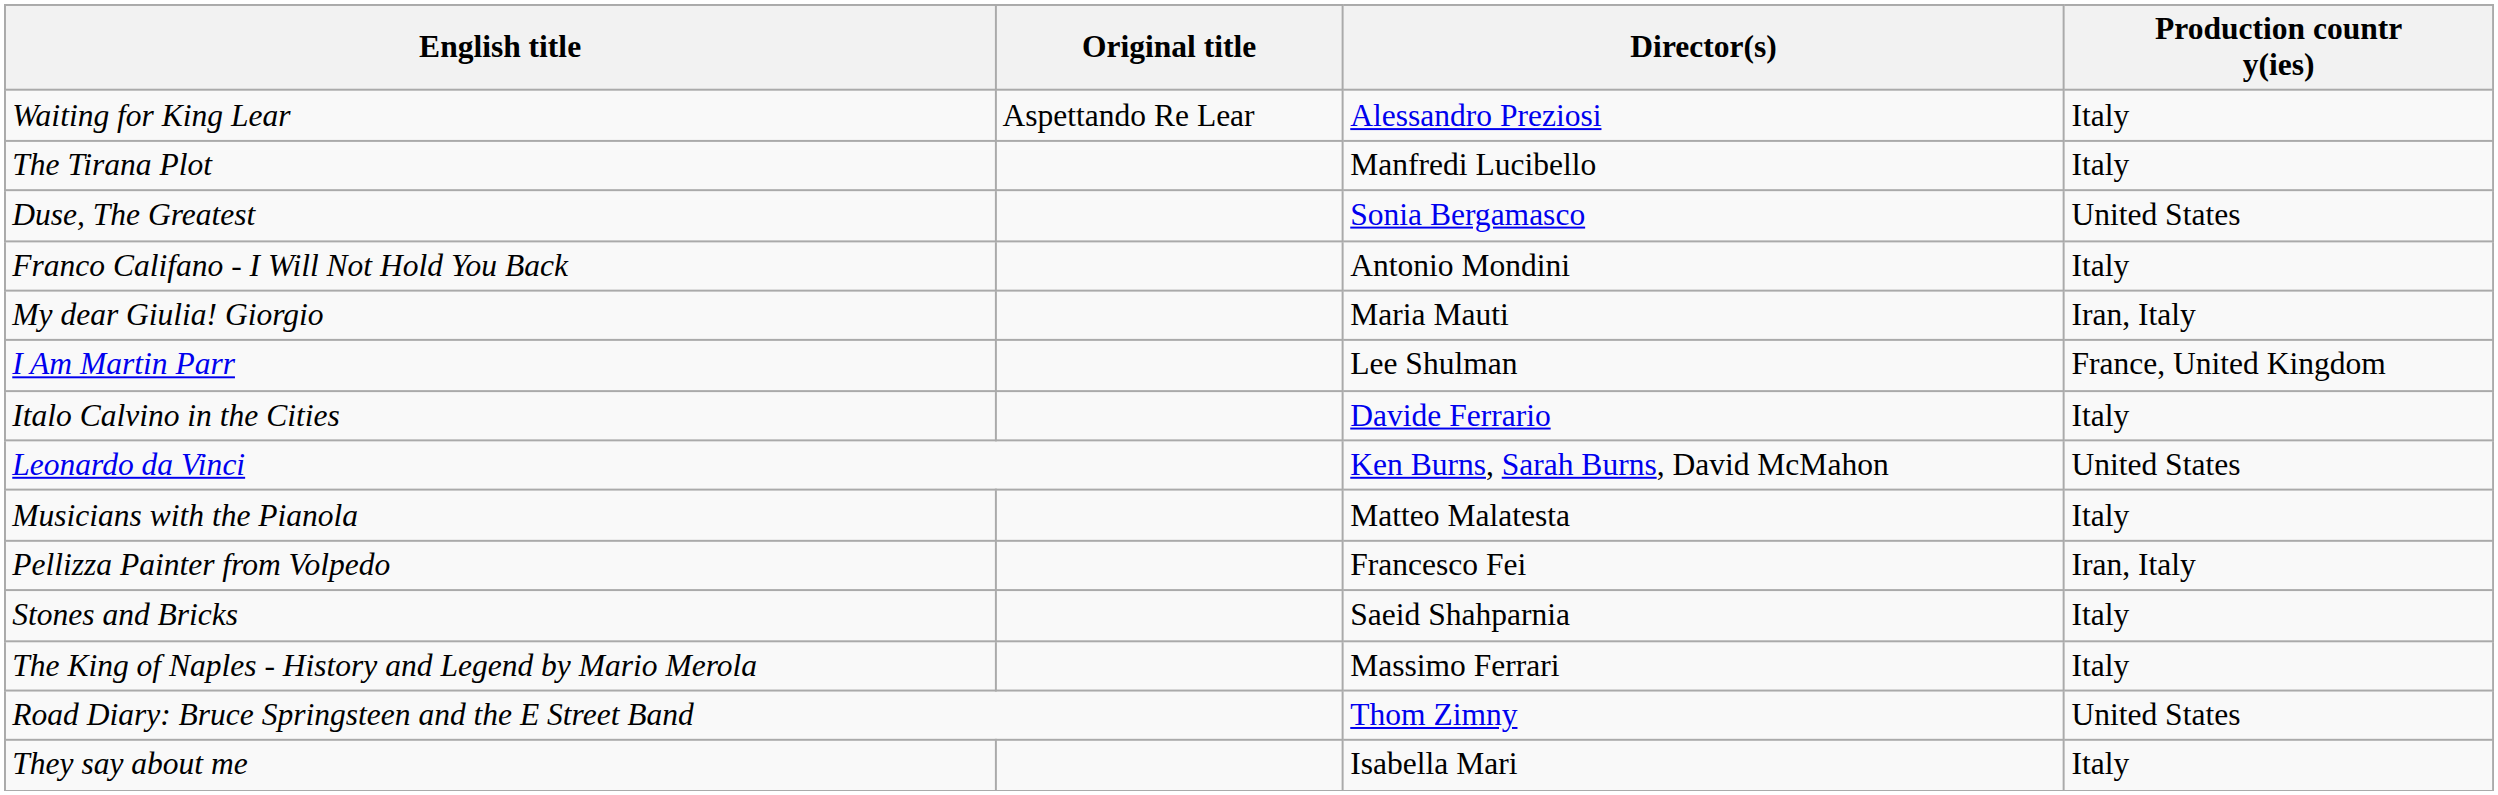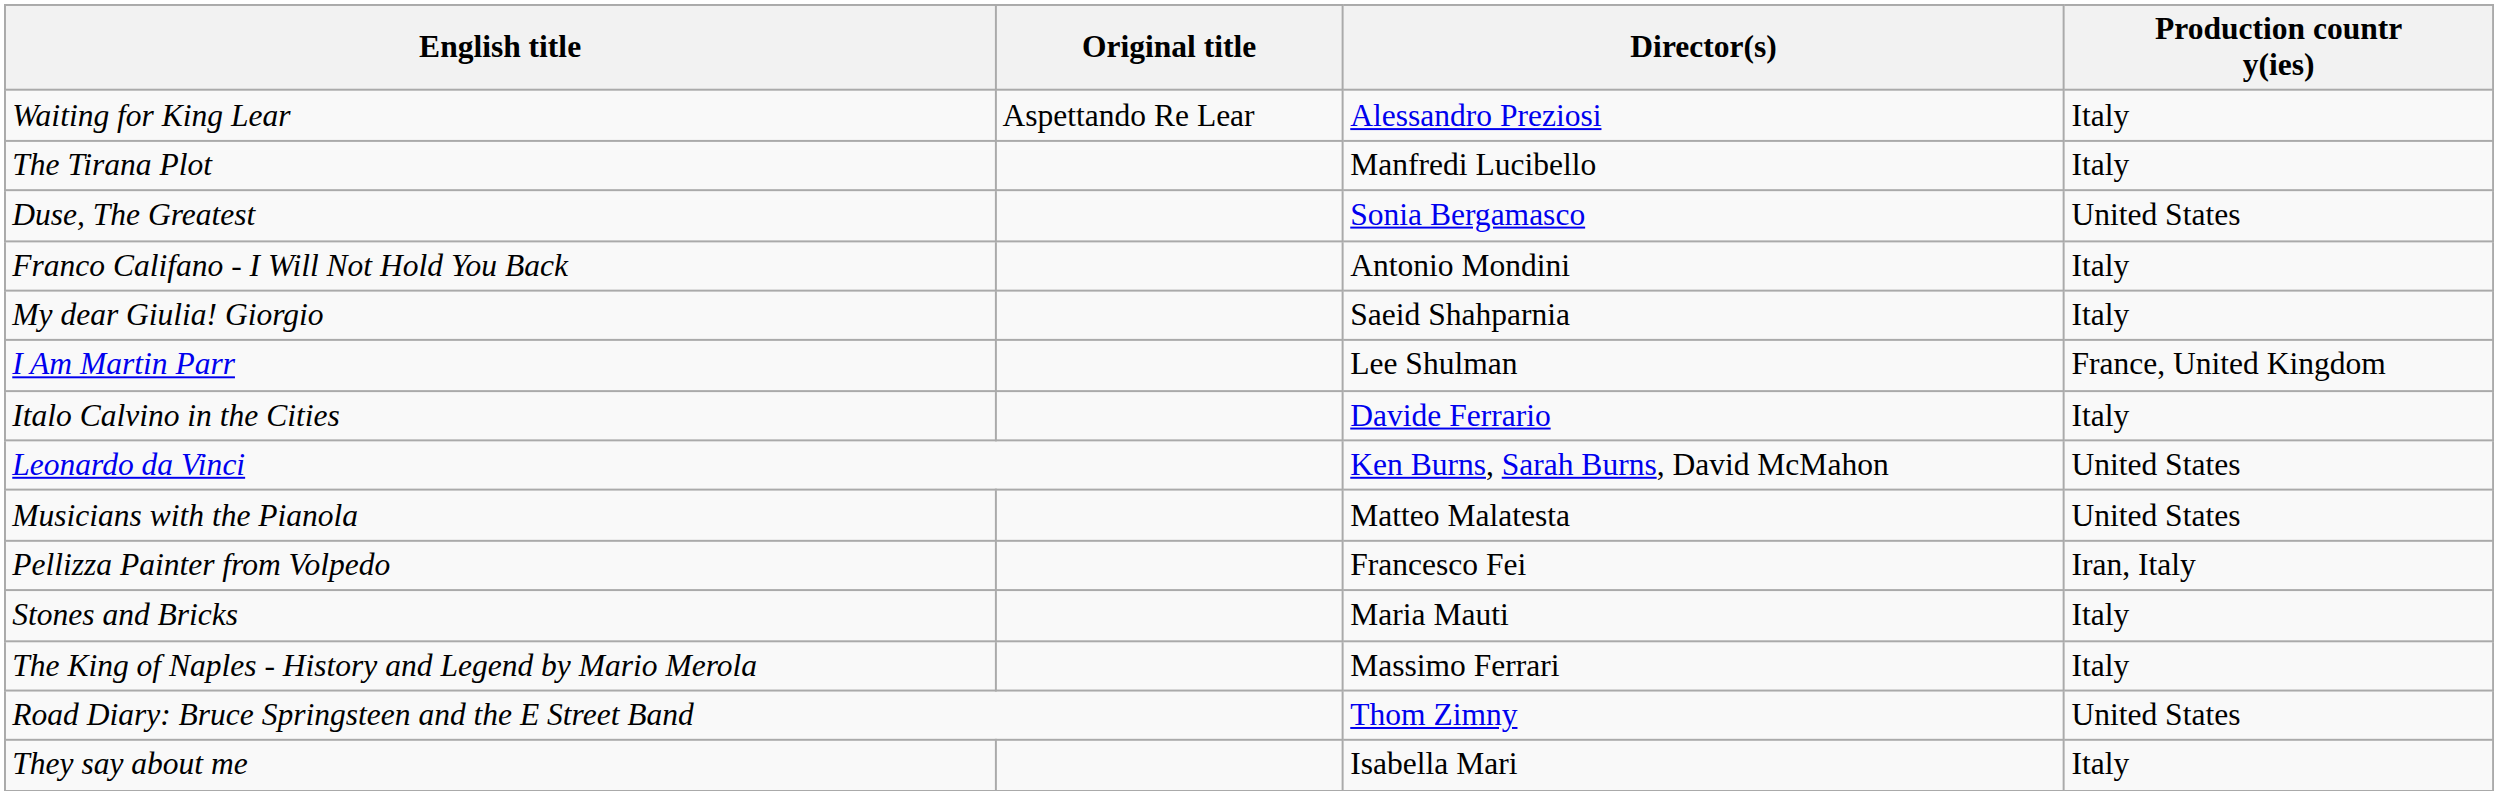My dear Giulia! Giorgio | Director(s): Maria Mauti -> Saeid Shahparnia
My dear Giulia! Giorgio | Production countr y(ies): Iran, Italy -> Italy
Musicians with the Pianola | Production countr y(ies): Italy -> United States
Stones and Bricks | Director(s): Saeid Shahparnia -> Maria Mauti
